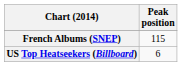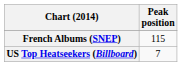US Top Heatseekers (Billboard) | Peak position: 6 -> 7
